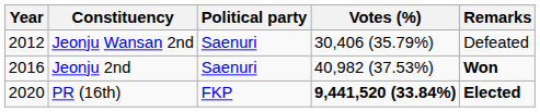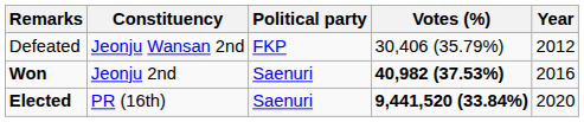columns swapped: Year <-> Remarks
Jeonju Wansan 2nd | Political party: Saenuri -> FKP
Jeonju 2nd | Votes (%): normal -> bold
PR (16th) | Political party: FKP -> Saenuri
